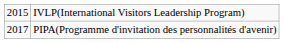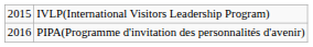PIPA(Programme d'invitation des personnalités d'avenir) | column 1: 2017 -> 2016
